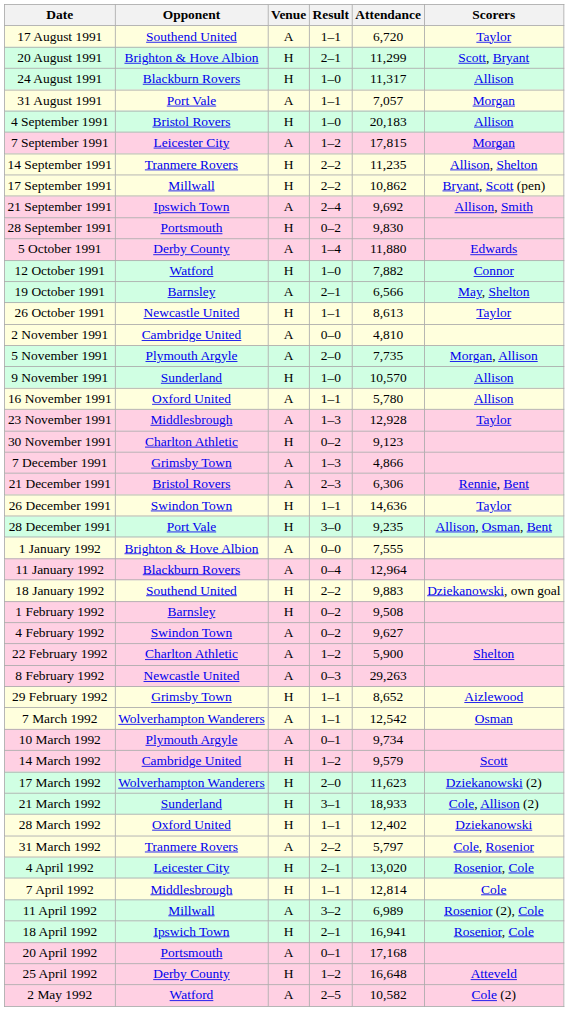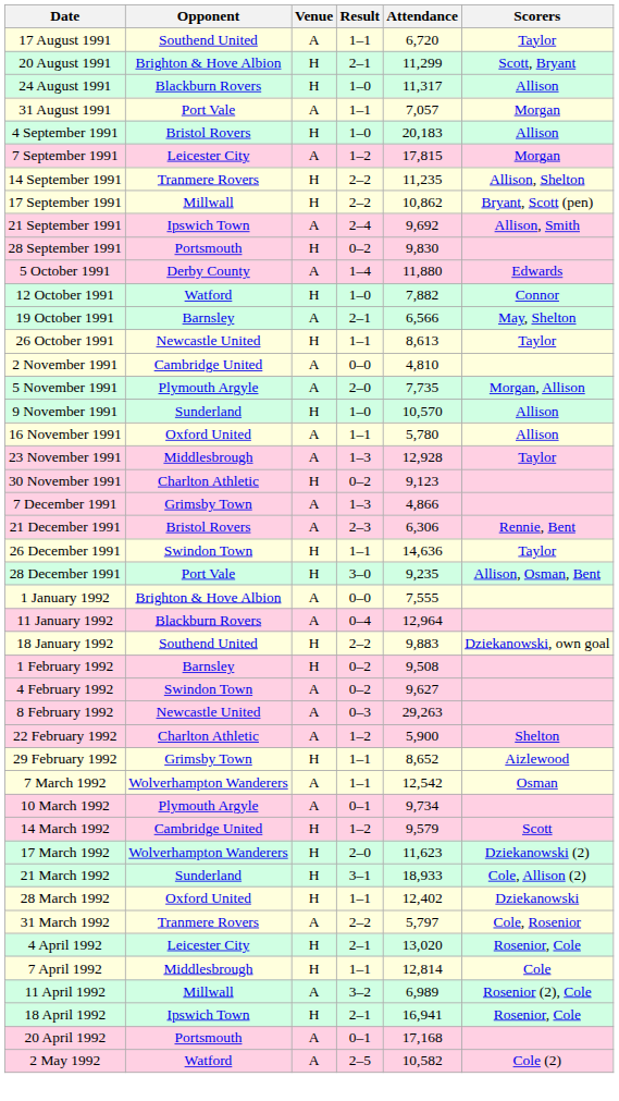rows swapped: 8 February 1992 <-> 22 February 1992
- row: 25 April 1992 | Derby County | H | 1–2 | 16,648 | Atteveld
